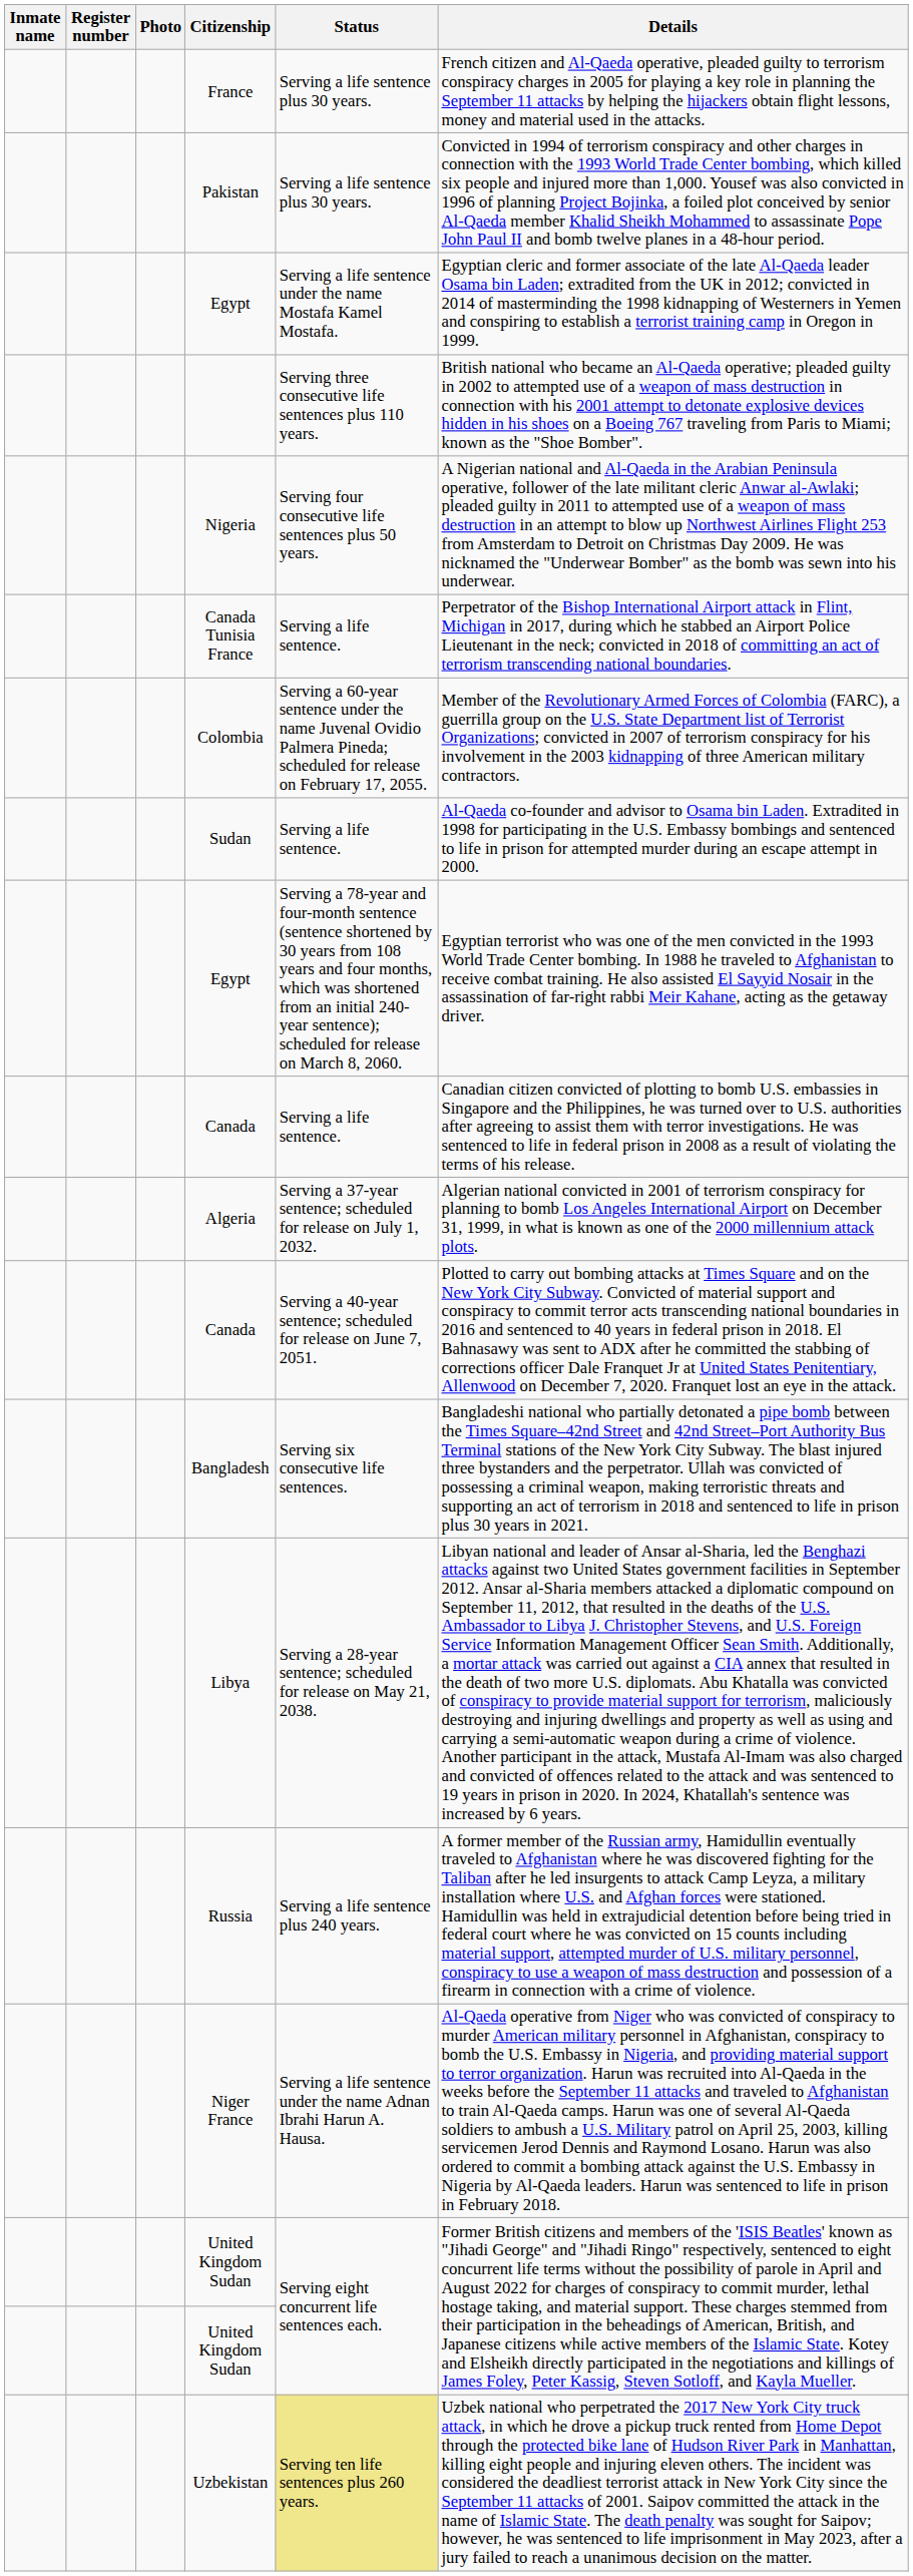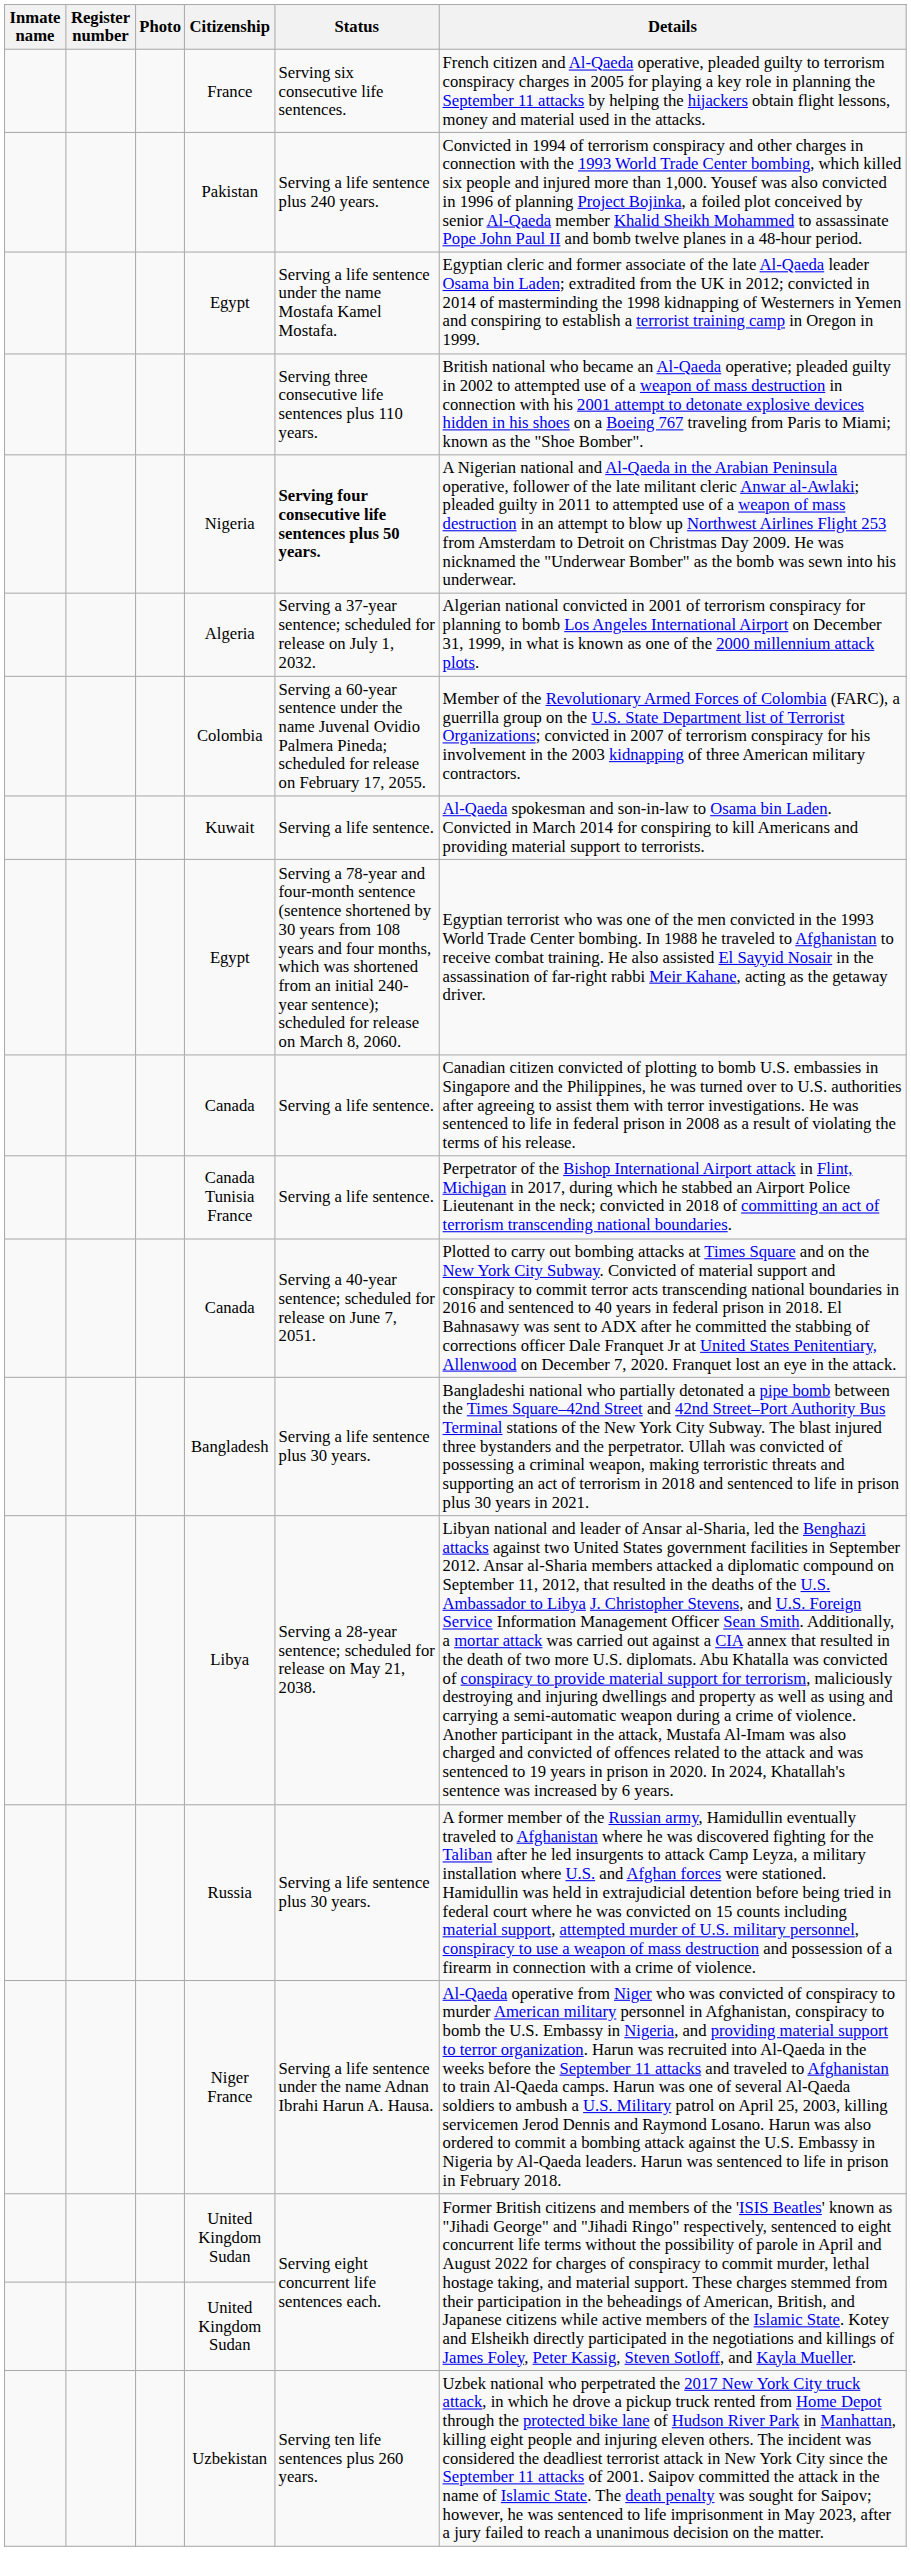France | Status: Serving a life sentence plus 30 years. -> Serving six consecutive life sentences.
Pakistan | Status: Serving a life sentence plus 30 years. -> Serving a life sentence plus 240 years.
Nigeria | Status: normal -> bold
rows swapped: Algeria <-> Canada Tunisia France
+ row: Kuwait | Serving a life sentence. | Al-Qaeda spokesman and son-in-law to Osama bin Laden. Convicted in March 2014 for conspiring to kill Americans and providing material support to terrorists.
- row: Sudan | Serving a life sentence. | Al-Qaeda co-founder and advisor to Osama bin Laden. Extradited in 1998 for participating in the U.S. Embassy bombings and sentenced to life in prison for attempted murder during an escape attempt in 2000.
Bangladesh | Status: Serving six consecutive life sentences. -> Serving a life sentence plus 30 years.
Russia | Status: Serving a life sentence plus 240 years. -> Serving a life sentence plus 30 years.
Uzbekistan | Status: khaki background -> no background
